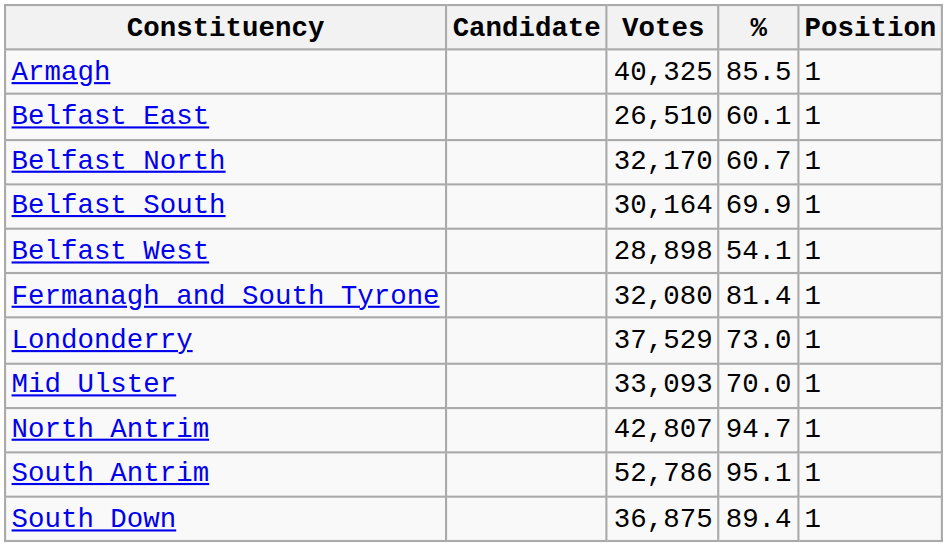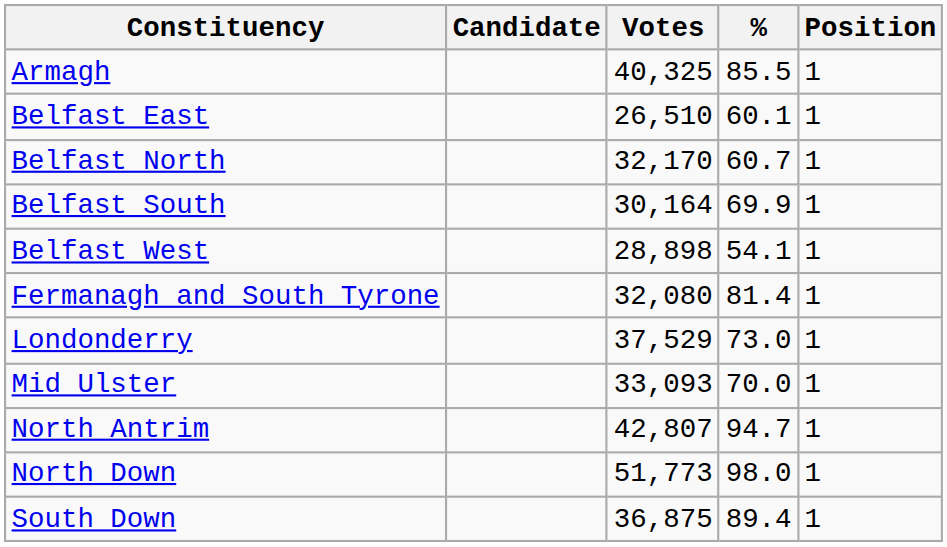+ row: North Down | 51,773 | 98.0 | 1
- row: South Antrim | 52,786 | 95.1 | 1
